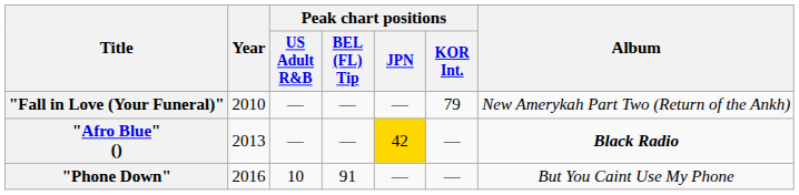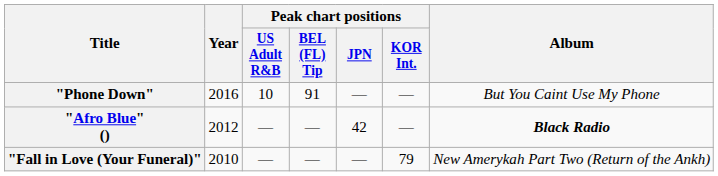rows swapped: "Fall in Love (Your Funeral)" <-> "Phone Down"
"Afro Blue" () | Year: 2013 -> 2012
"Afro Blue" () | Peak chart positions / JPN: gold background -> no background
